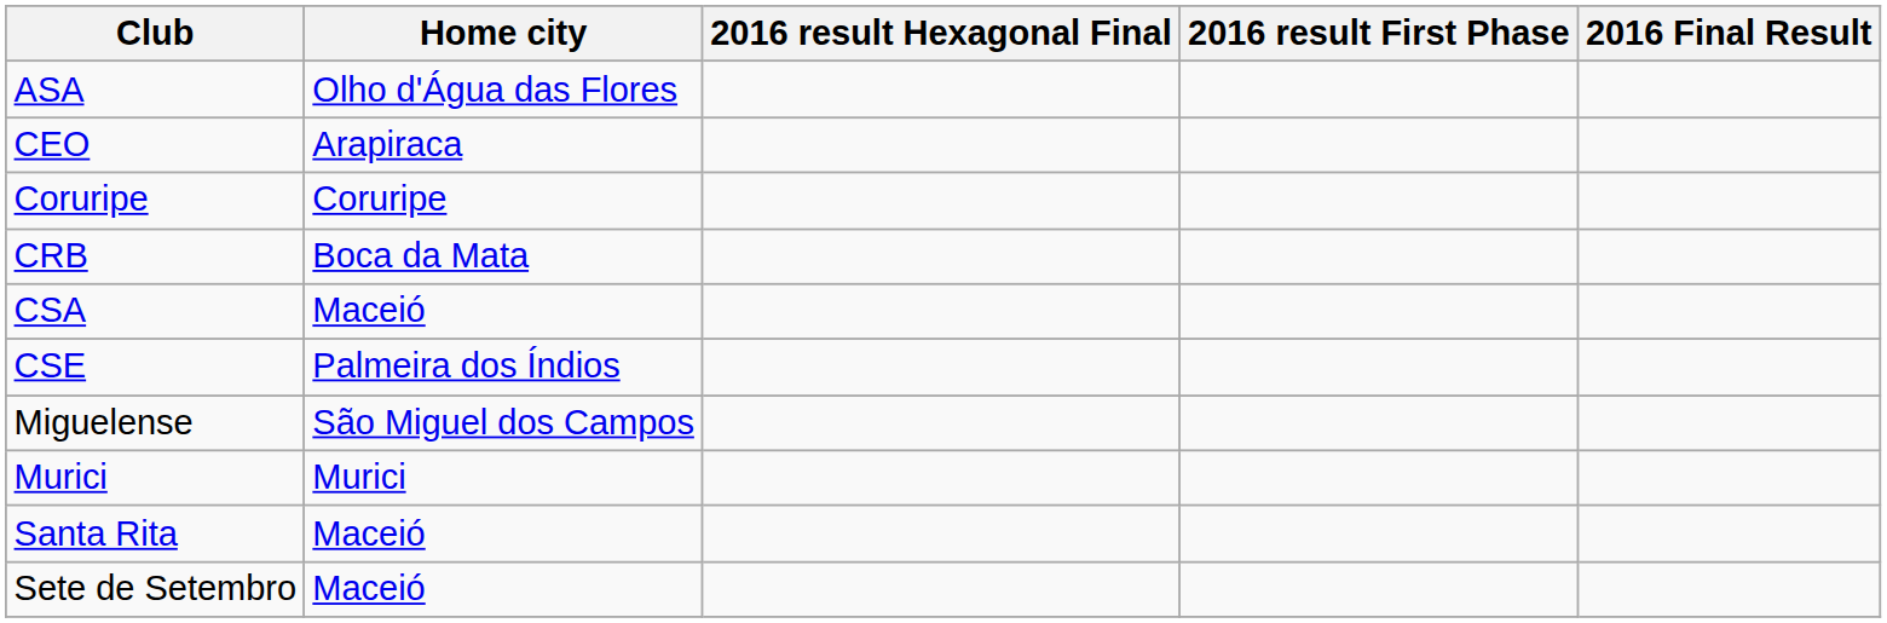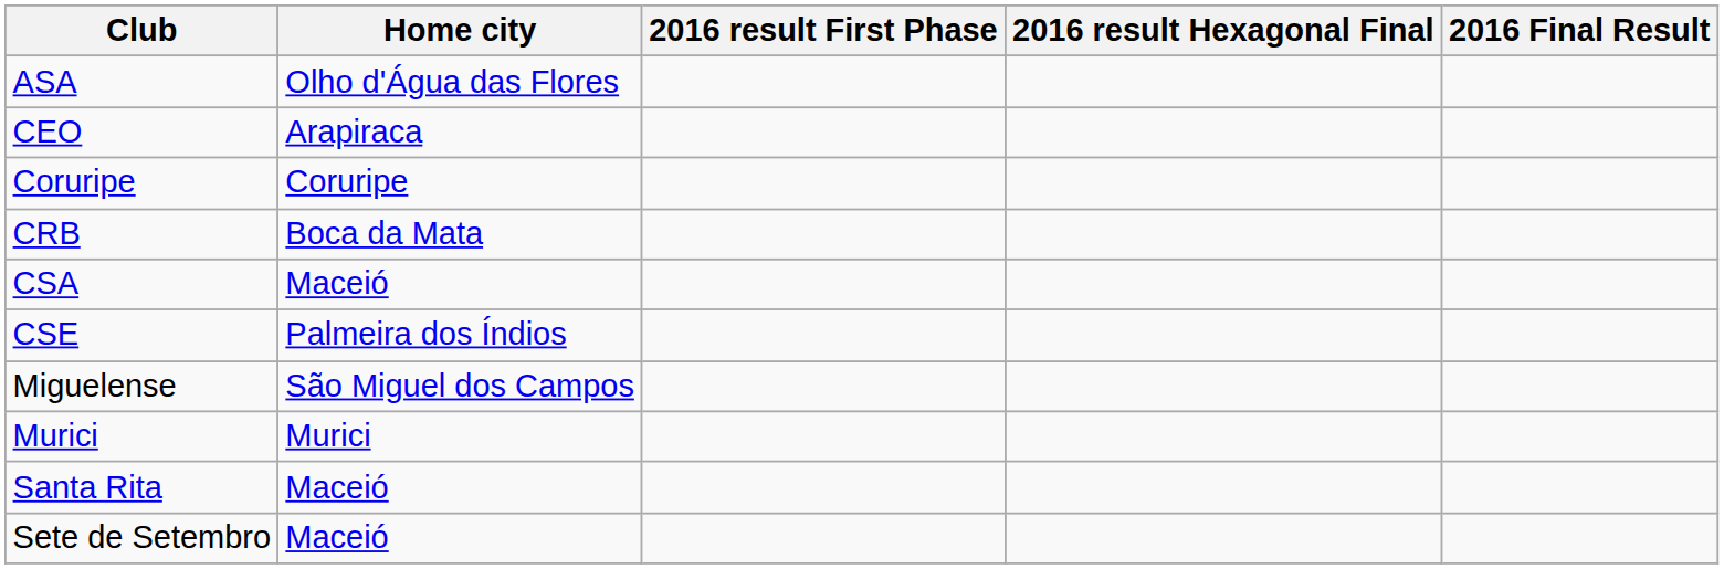columns swapped: 2016 result First Phase <-> 2016 result Hexagonal Final
